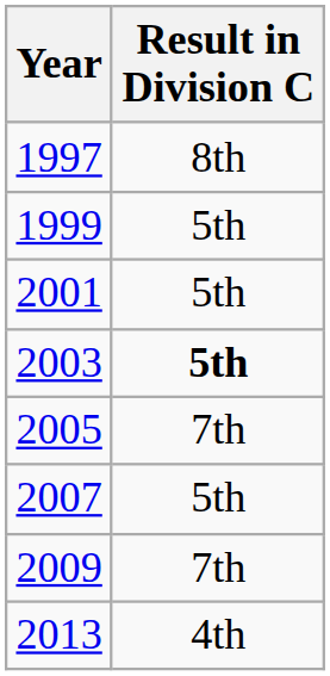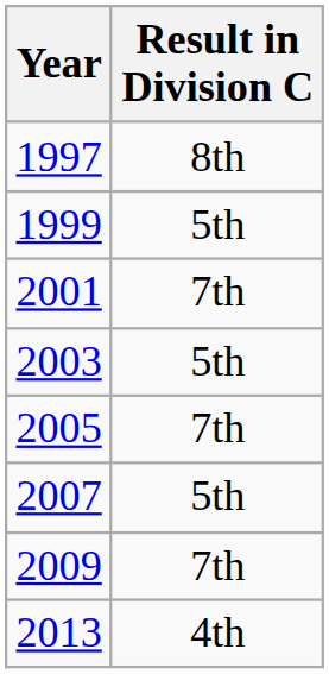2001 | Result in Division C: 5th -> 7th
2003 | Result in Division C: bold -> normal
